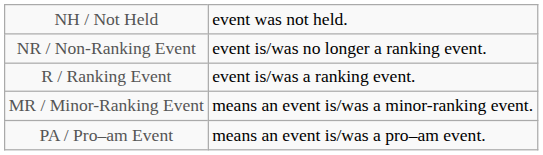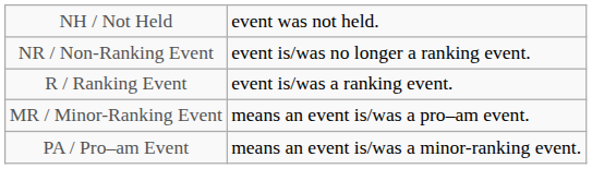MR / Minor-Ranking Event | column 5: means an event is/was a minor-ranking event. -> means an event is/was a pro–am event.
PA / Pro–am Event | column 5: means an event is/was a pro–am event. -> means an event is/was a minor-ranking event.
